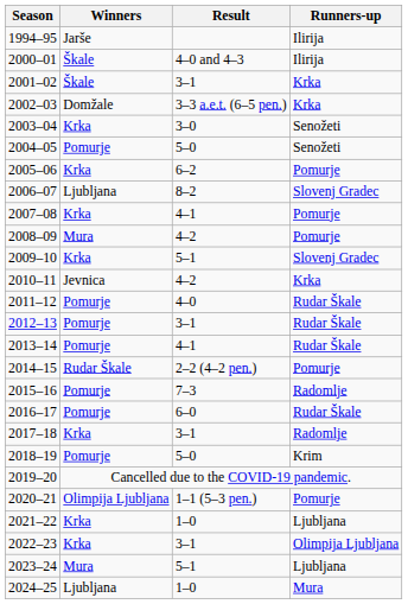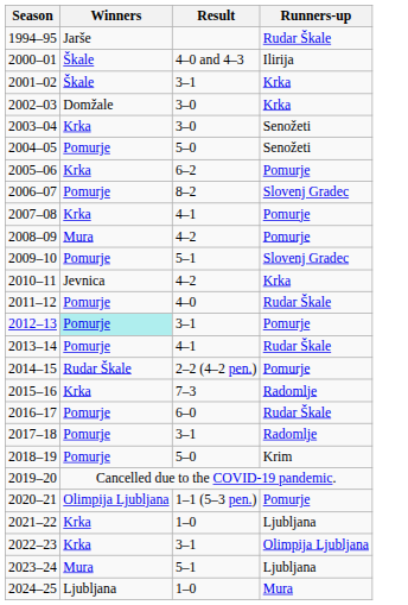1994–95 | Runners-up: Ilirija -> Rudar Škale
2002–03 | Result: 3–3 a.e.t. (6–5 pen.) -> 3–0
2006–07 | Winners: Ljubljana -> Pomurje
2009–10 | Winners: Krka -> Pomurje
2012–13 | Winners: no background -> paleturquoise background
2012–13 | Runners-up: Rudar Škale -> Pomurje
2015–16 | Winners: Pomurje -> Krka
2017–18 | Winners: Krka -> Pomurje
